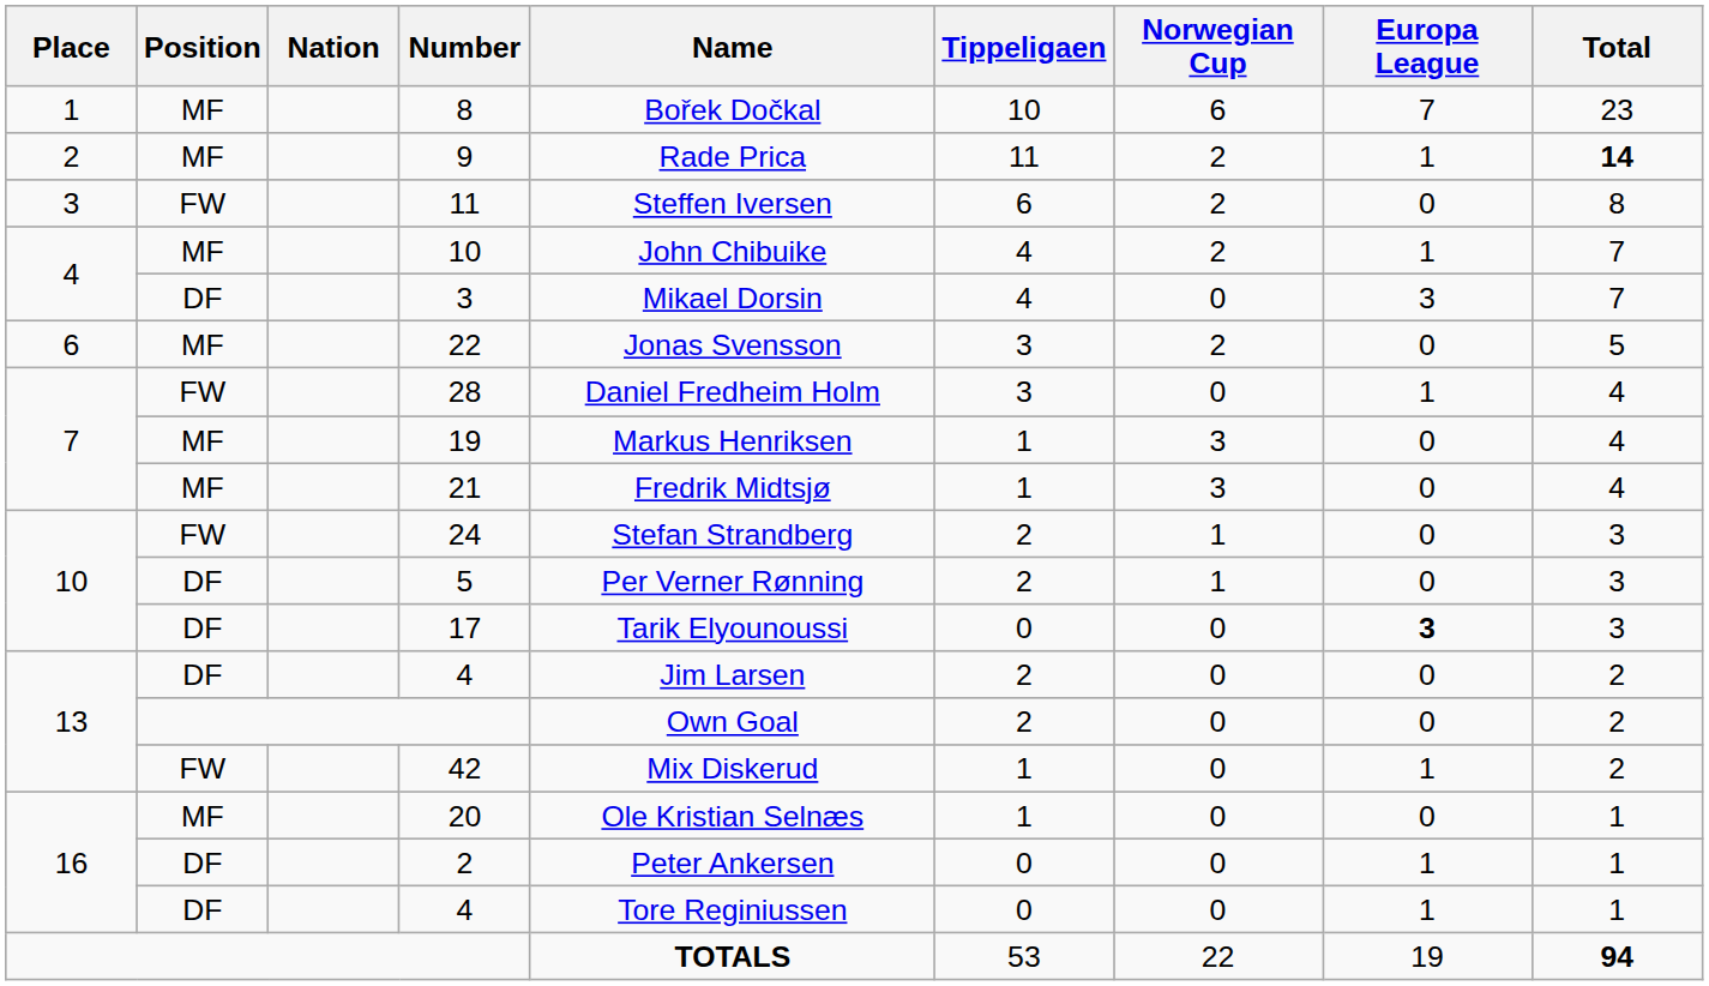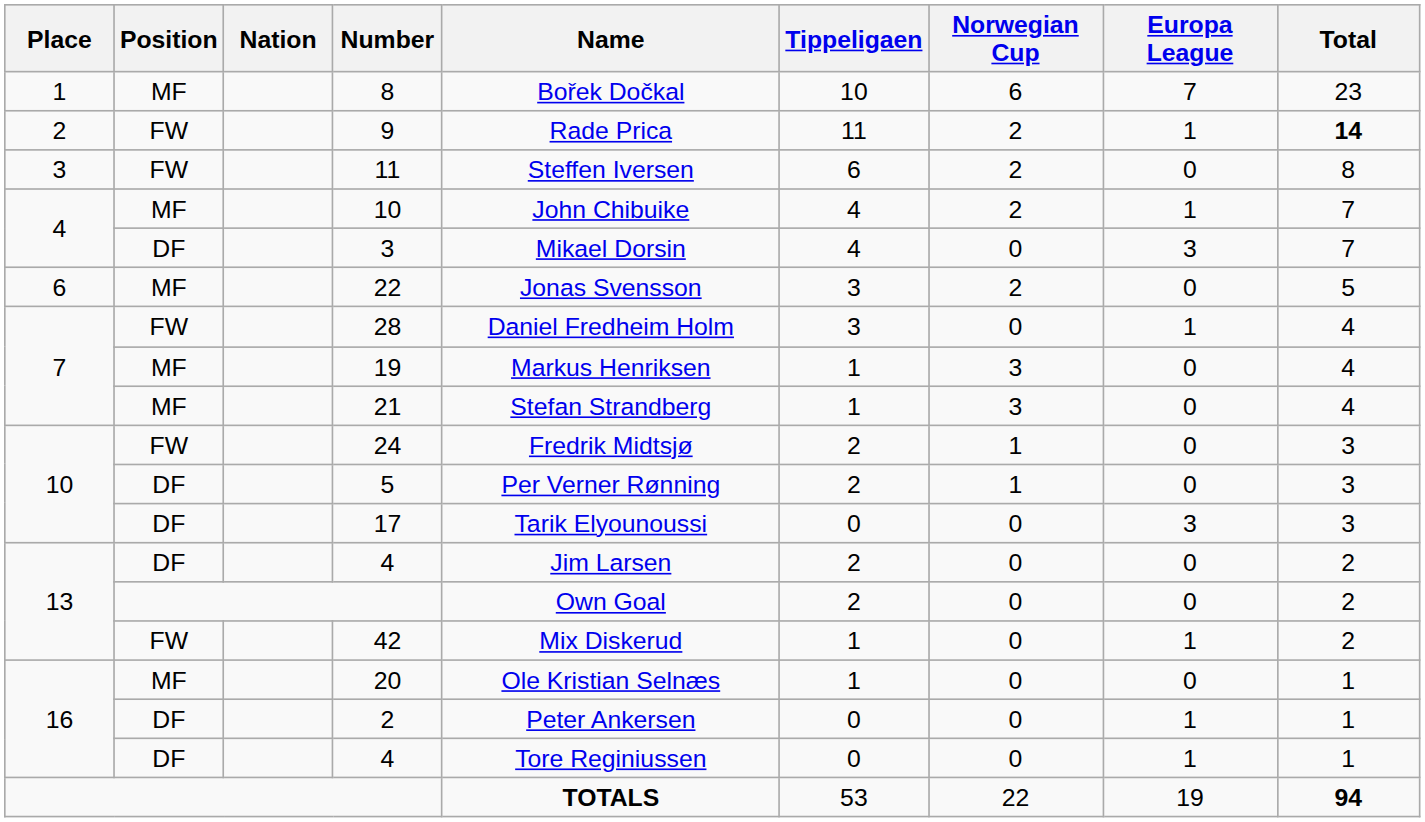9 | Position: MF -> FW
21 | Name: Fredrik Midtsjø -> Stefan Strandberg
24 | Name: Stefan Strandberg -> Fredrik Midtsjø
17 | Europa League: bold -> normal
